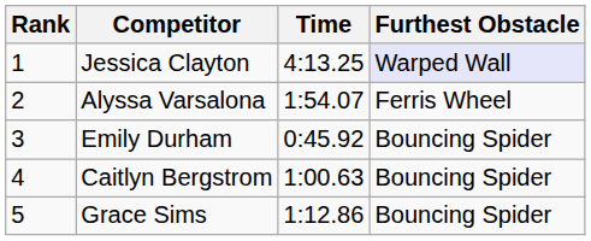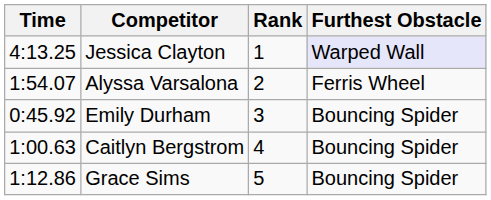columns swapped: Rank <-> Time
